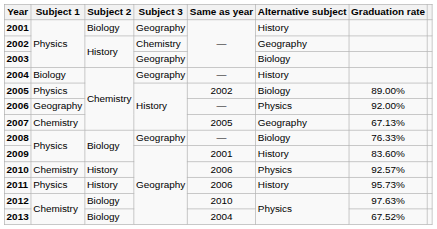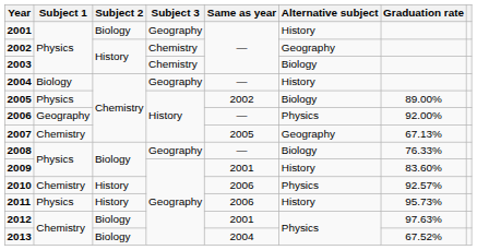2003 | Subject 3: Geography -> Chemistry
2012 | Same as year: 2010 -> 2001
